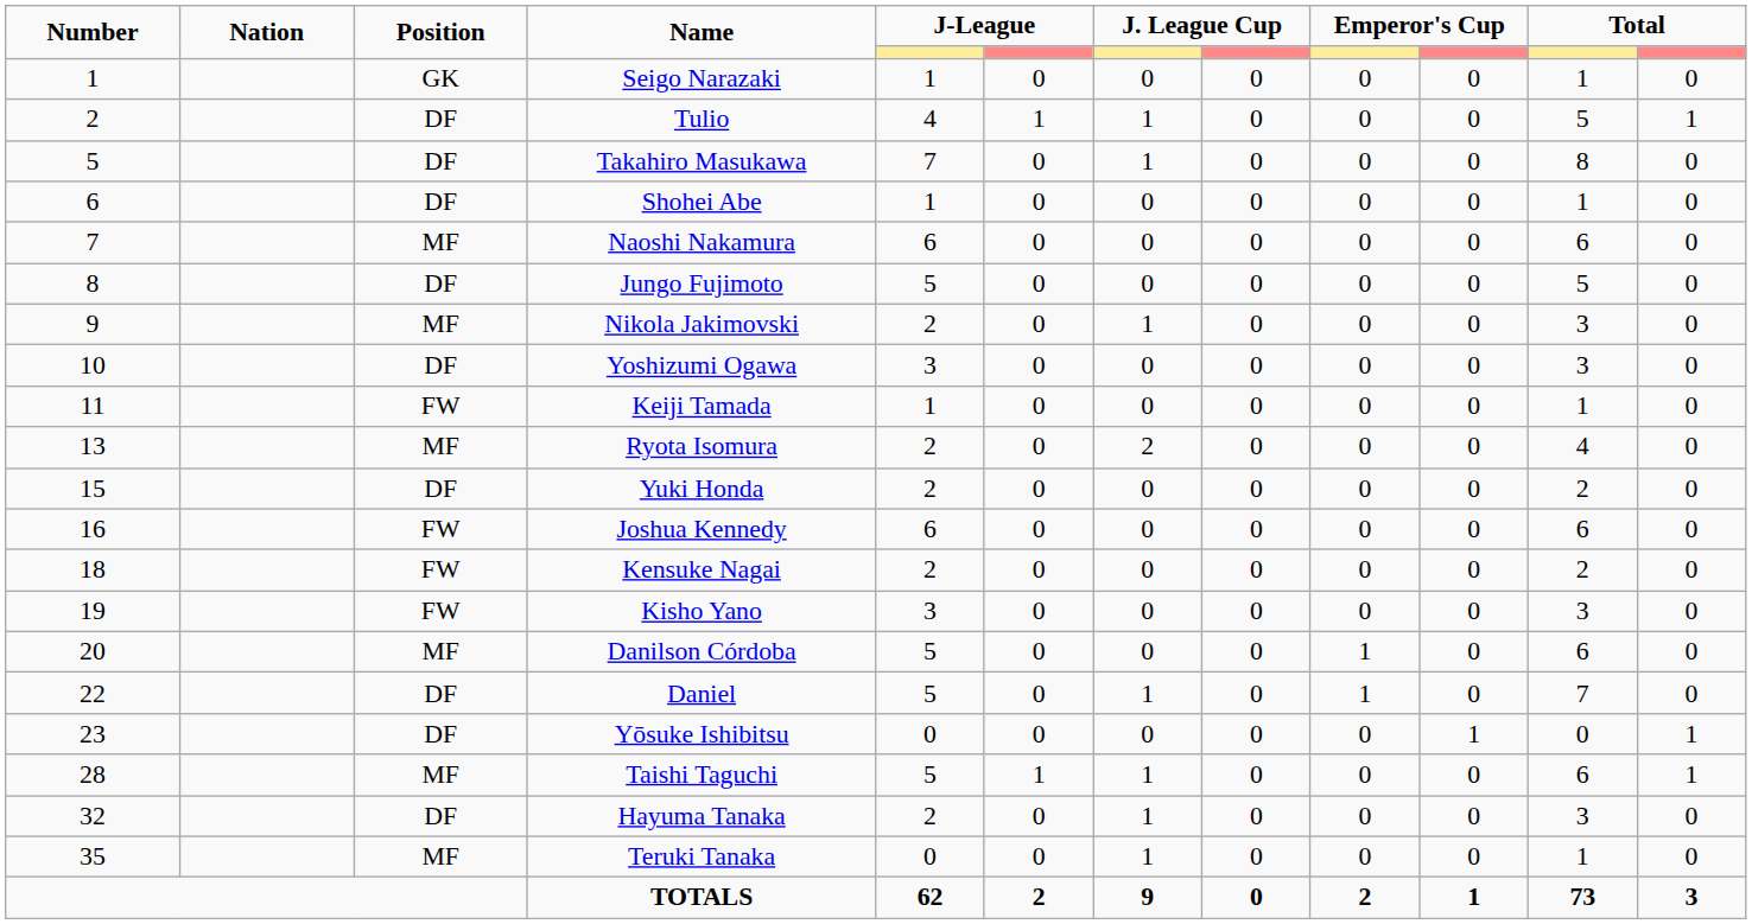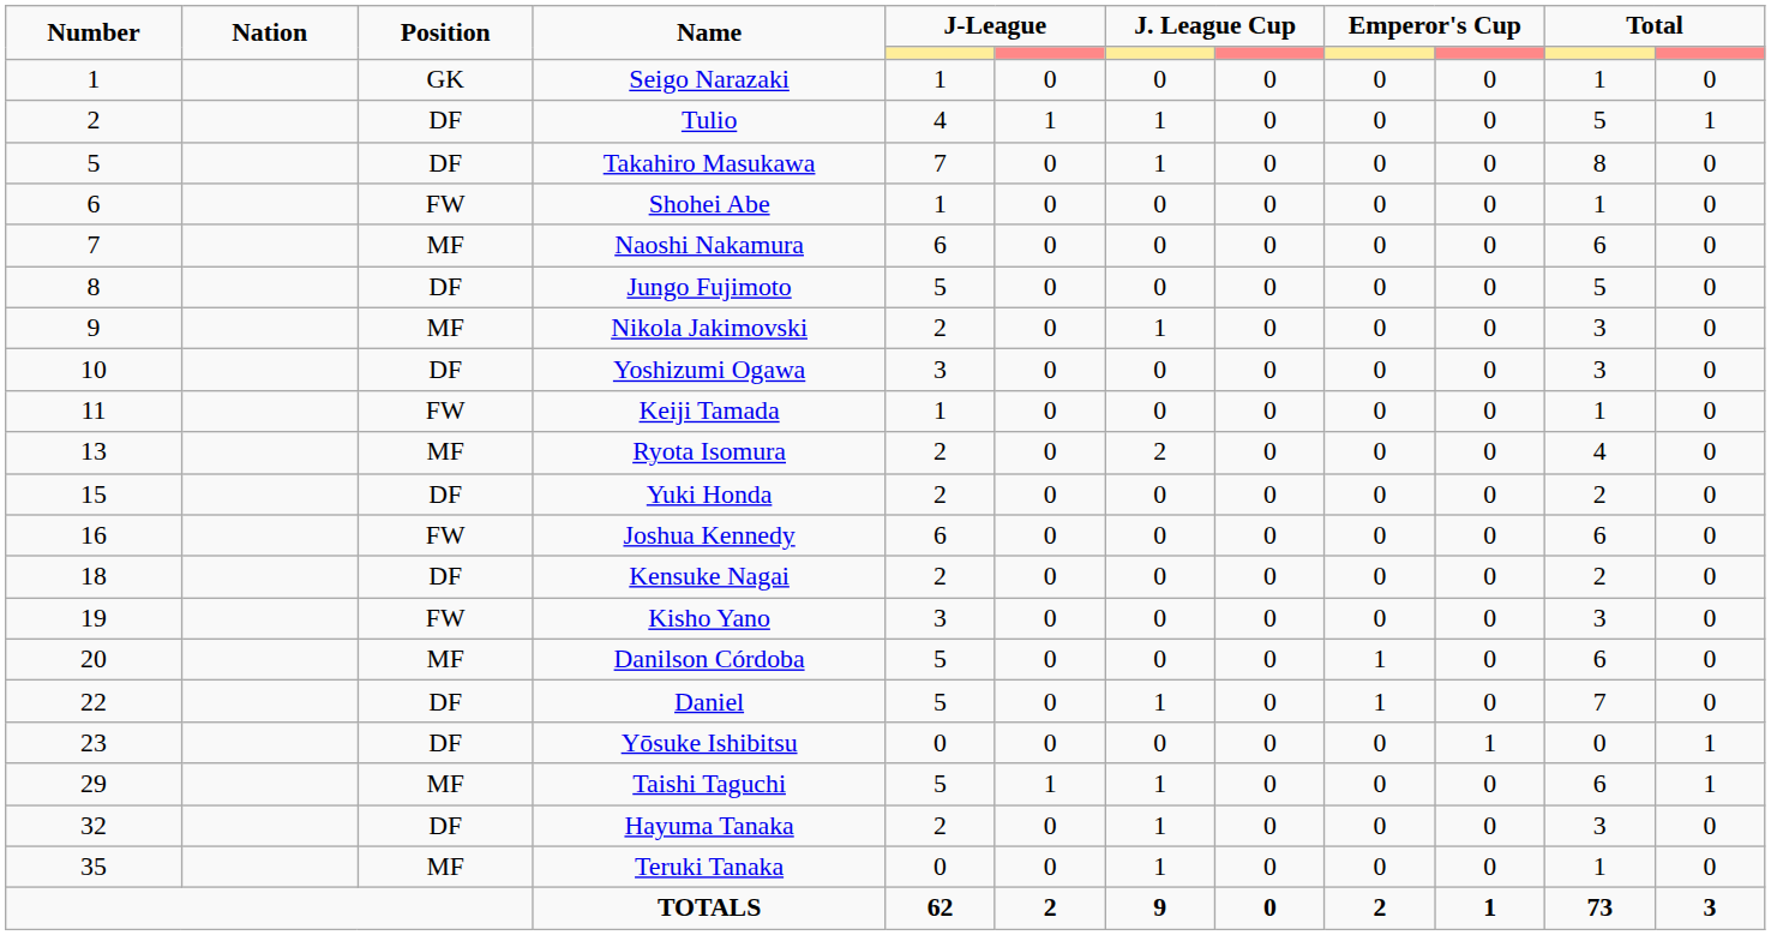Shohei Abe | Position: DF -> FW
Kensuke Nagai | Position: FW -> DF
Taishi Taguchi | Number: 28 -> 29
